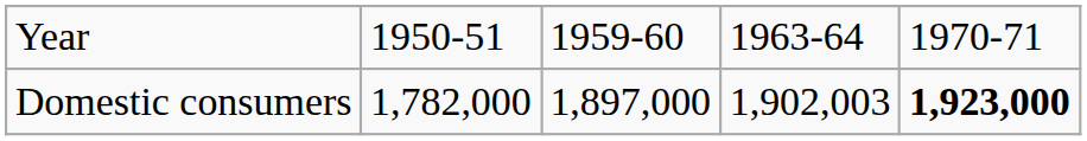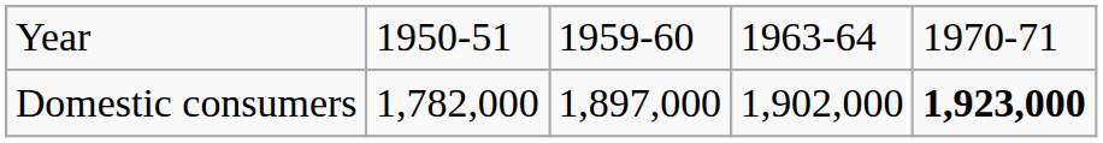Domestic consumers | column 4: 1,902,003 -> 1,902,000
